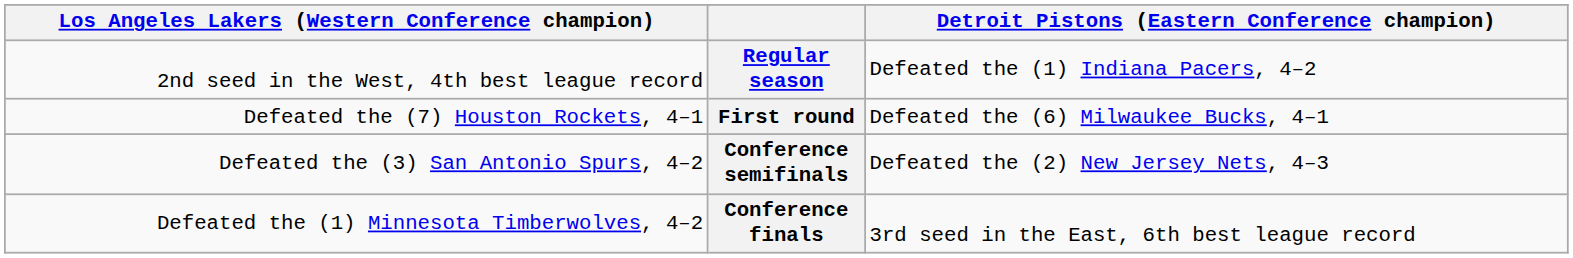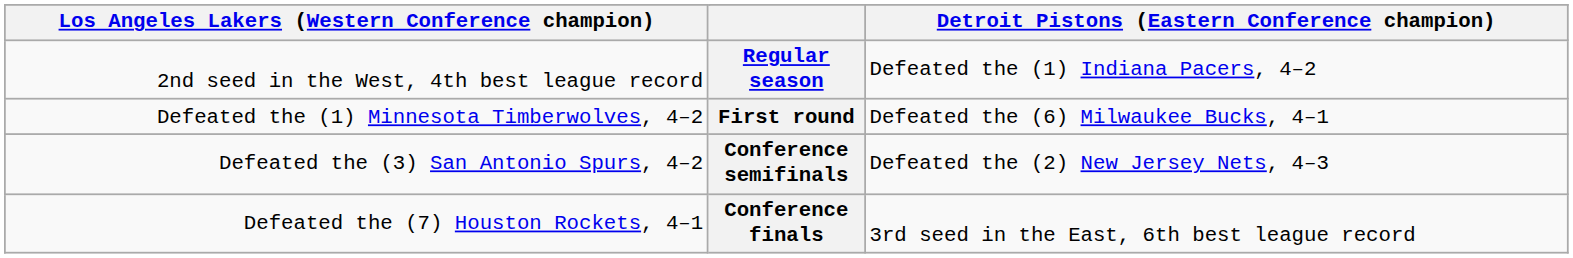First round | column 1: Defeated the (7) Houston Rockets, 4–1 -> Defeated the (1) Minnesota Timberwolves, 4–2
Conference finals | column 1: Defeated the (1) Minnesota Timberwolves, 4–2 -> Defeated the (7) Houston Rockets, 4–1
